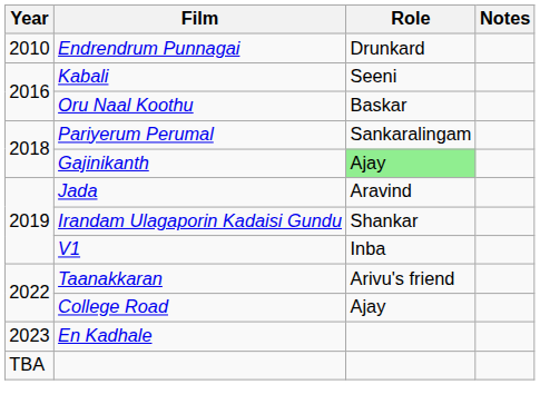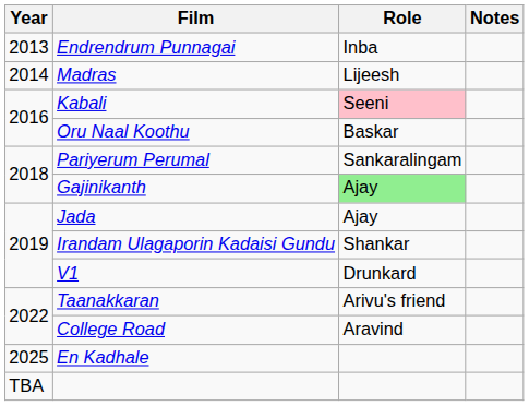Endrendrum Punnagai | Year: 2010 -> 2013
Endrendrum Punnagai | Role: Drunkard -> Inba
+ row: 2014 | Madras | Lijeesh
Kabali | Role: no background -> pink background
Jada | Role: Aravind -> Ajay
V1 | Role: Inba -> Drunkard
College Road | Role: Ajay -> Aravind
En Kadhale | Year: 2023 -> 2025
